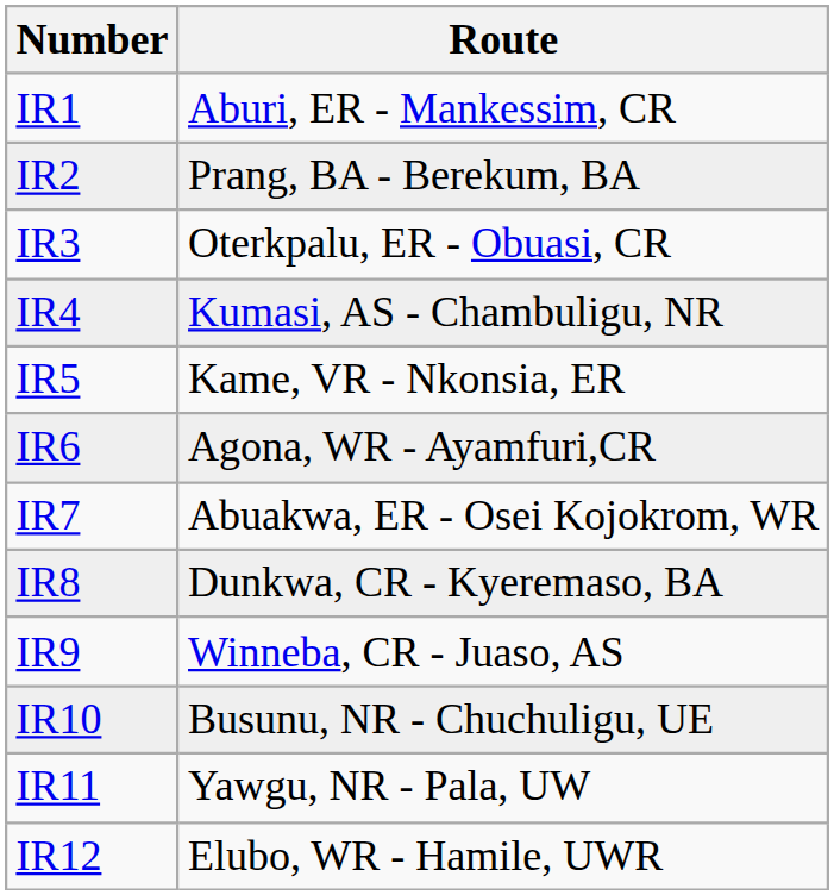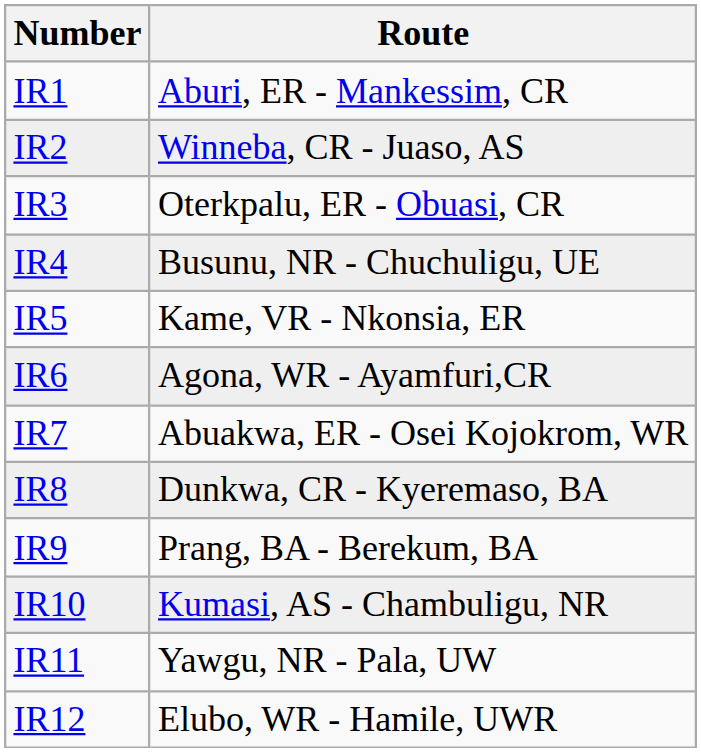IR2 | Route: Prang, BA - Berekum, BA -> Winneba, CR - Juaso, AS
IR4 | Route: Kumasi, AS - Chambuligu, NR -> Busunu, NR - Chuchuligu, UE
IR9 | Route: Winneba, CR - Juaso, AS -> Prang, BA - Berekum, BA
IR10 | Route: Busunu, NR - Chuchuligu, UE -> Kumasi, AS - Chambuligu, NR
